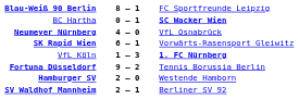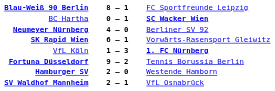Neumeyer Nürnberg | column 3: VfL Osnabrück -> Berliner SV 92
SV Waldhof Mannheim | column 3: Berliner SV 92 -> VfL Osnabrück
